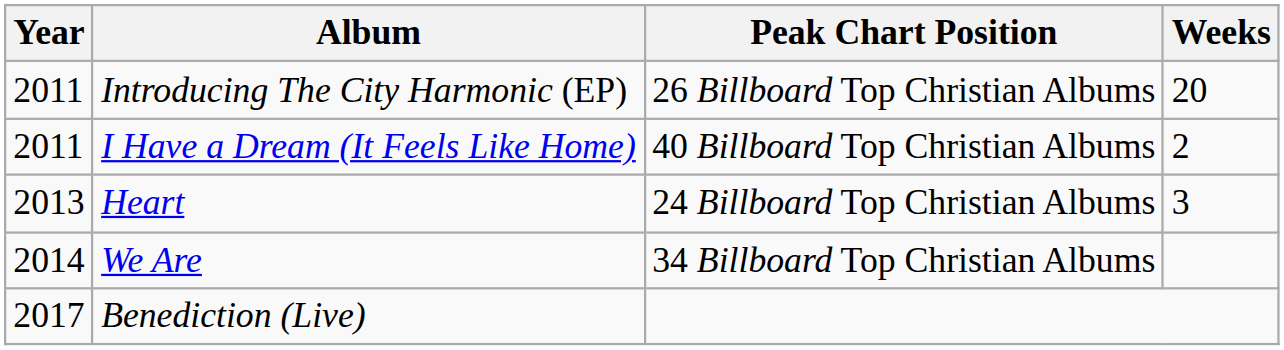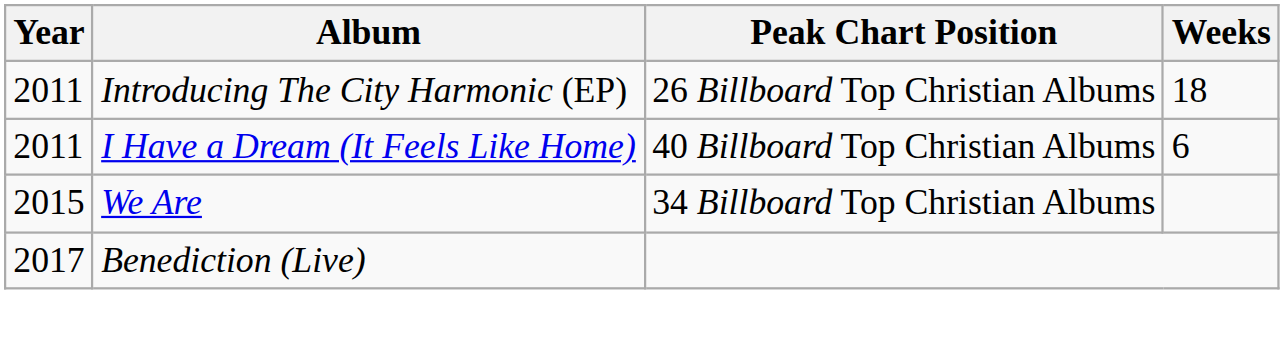Introducing The City Harmonic (EP) | Weeks: 20 -> 18
I Have a Dream (It Feels Like Home) | Weeks: 2 -> 6
- row: 2013 | Heart | 24 Billboard Top Christian Albums | 3
We Are | Year: 2014 -> 2015
